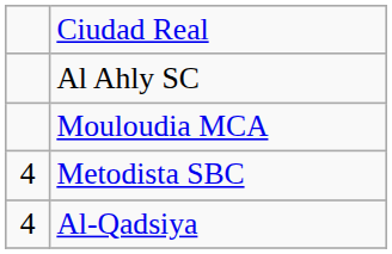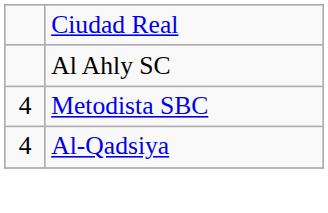- row: Mouloudia MCA
